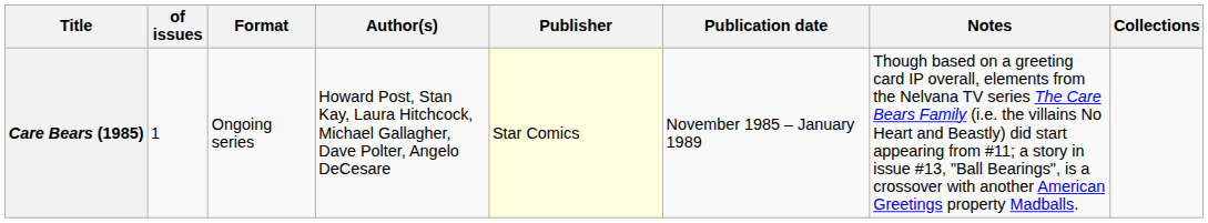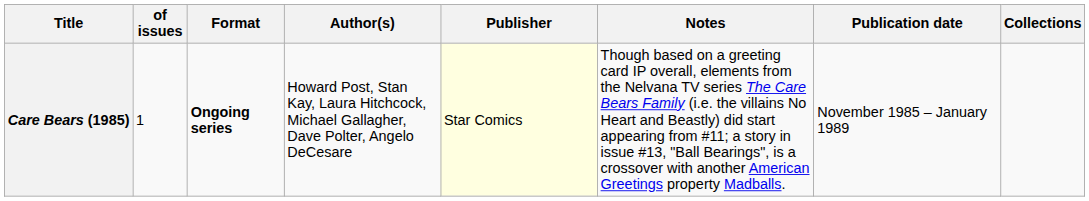columns swapped: Publication date <-> Notes
Care Bears (1985) | Format: normal -> bold
